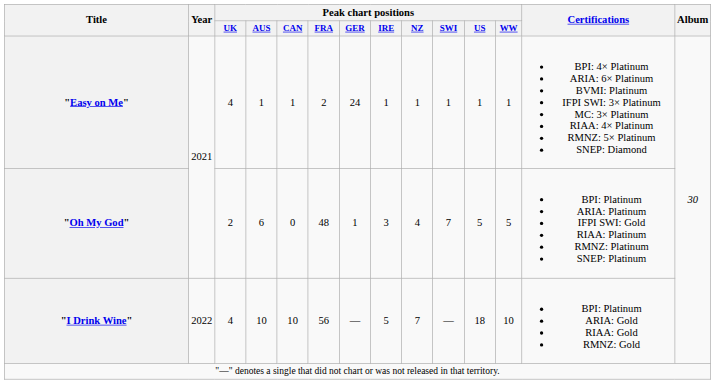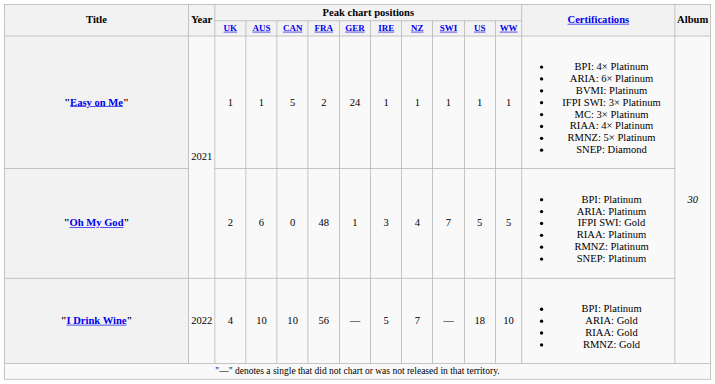"Easy on Me" | Peak chart positions / UK: 4 -> 1
"Easy on Me" | Peak chart positions / CAN: 1 -> 5
